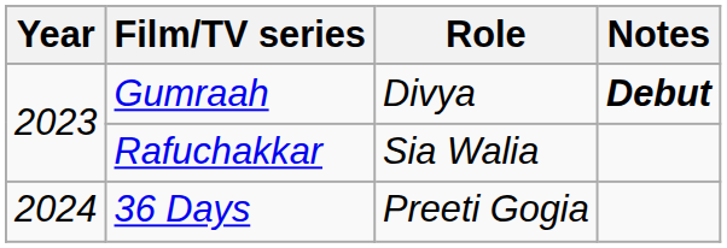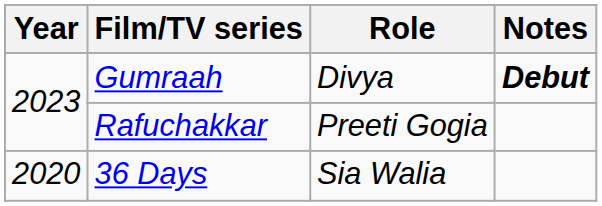Rafuchakkar | Role: Sia Walia -> Preeti Gogia
36 Days | Year: 2024 -> 2020
36 Days | Role: Preeti Gogia -> Sia Walia
